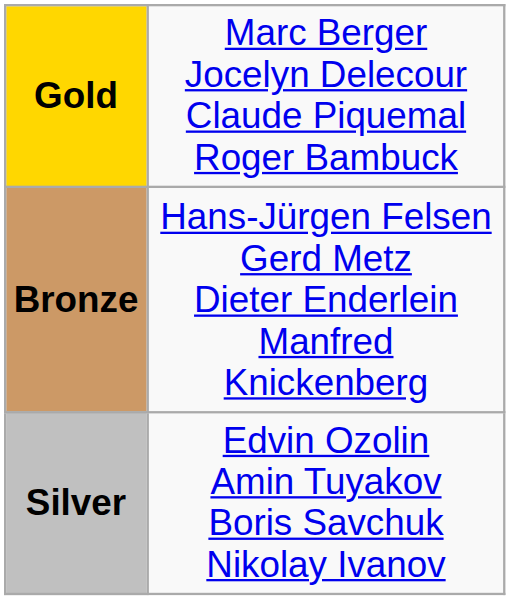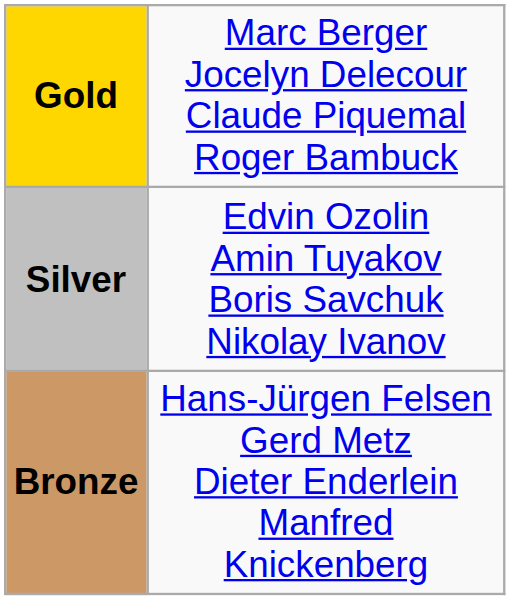rows swapped: Silver <-> Bronze
